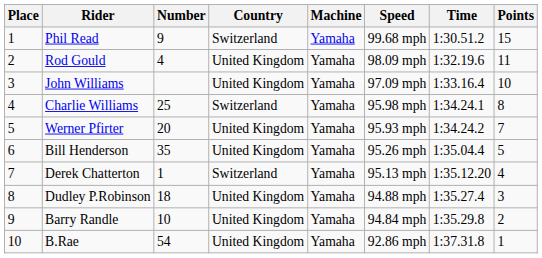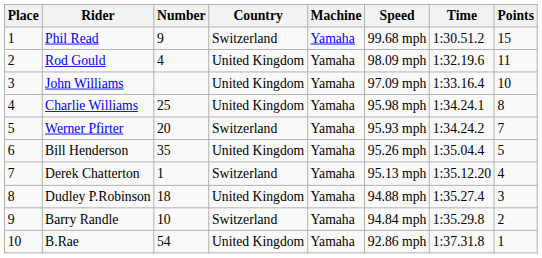Charlie Williams | Country: Switzerland -> United Kingdom
Werner Pfirter | Country: United Kingdom -> Switzerland
Barry Randle | Country: United Kingdom -> Switzerland
